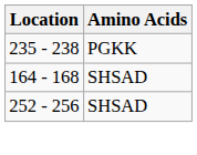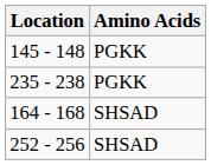+ row: 145 - 148 | PGKK
